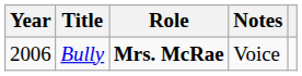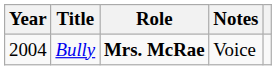Bully | Year: 2006 -> 2004
